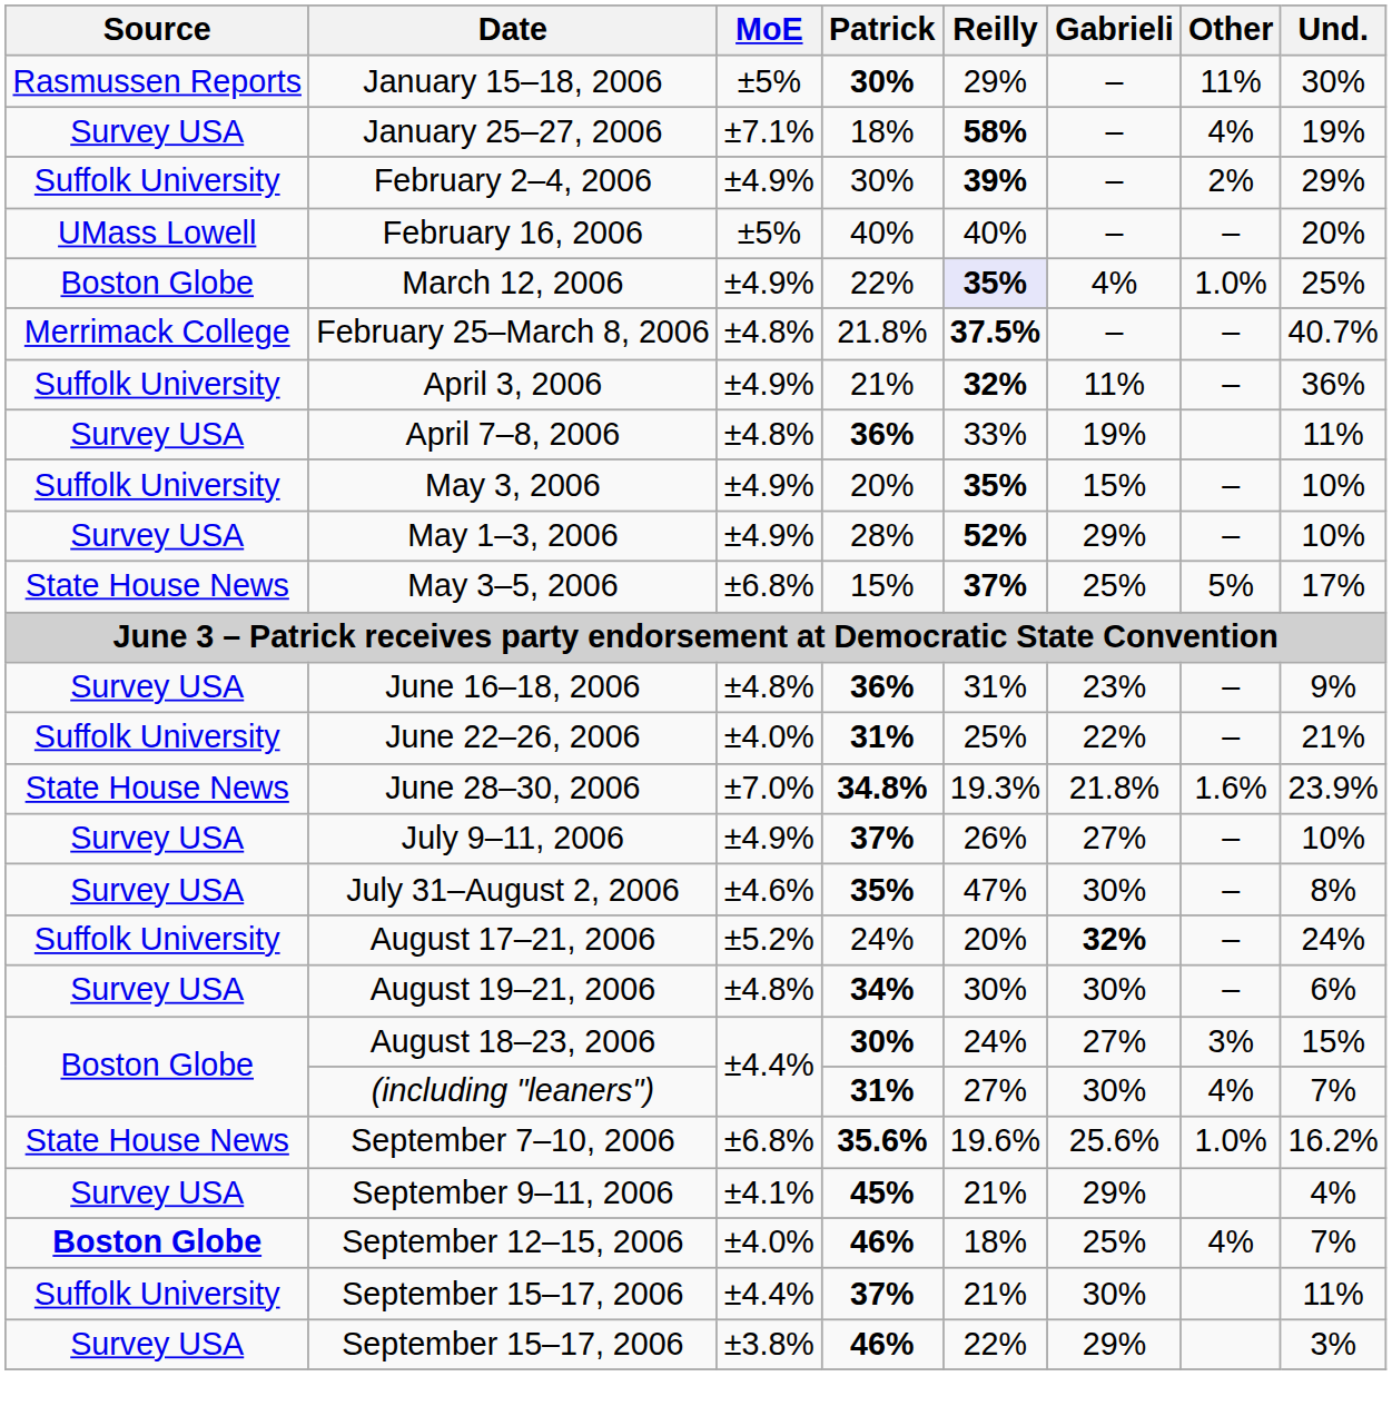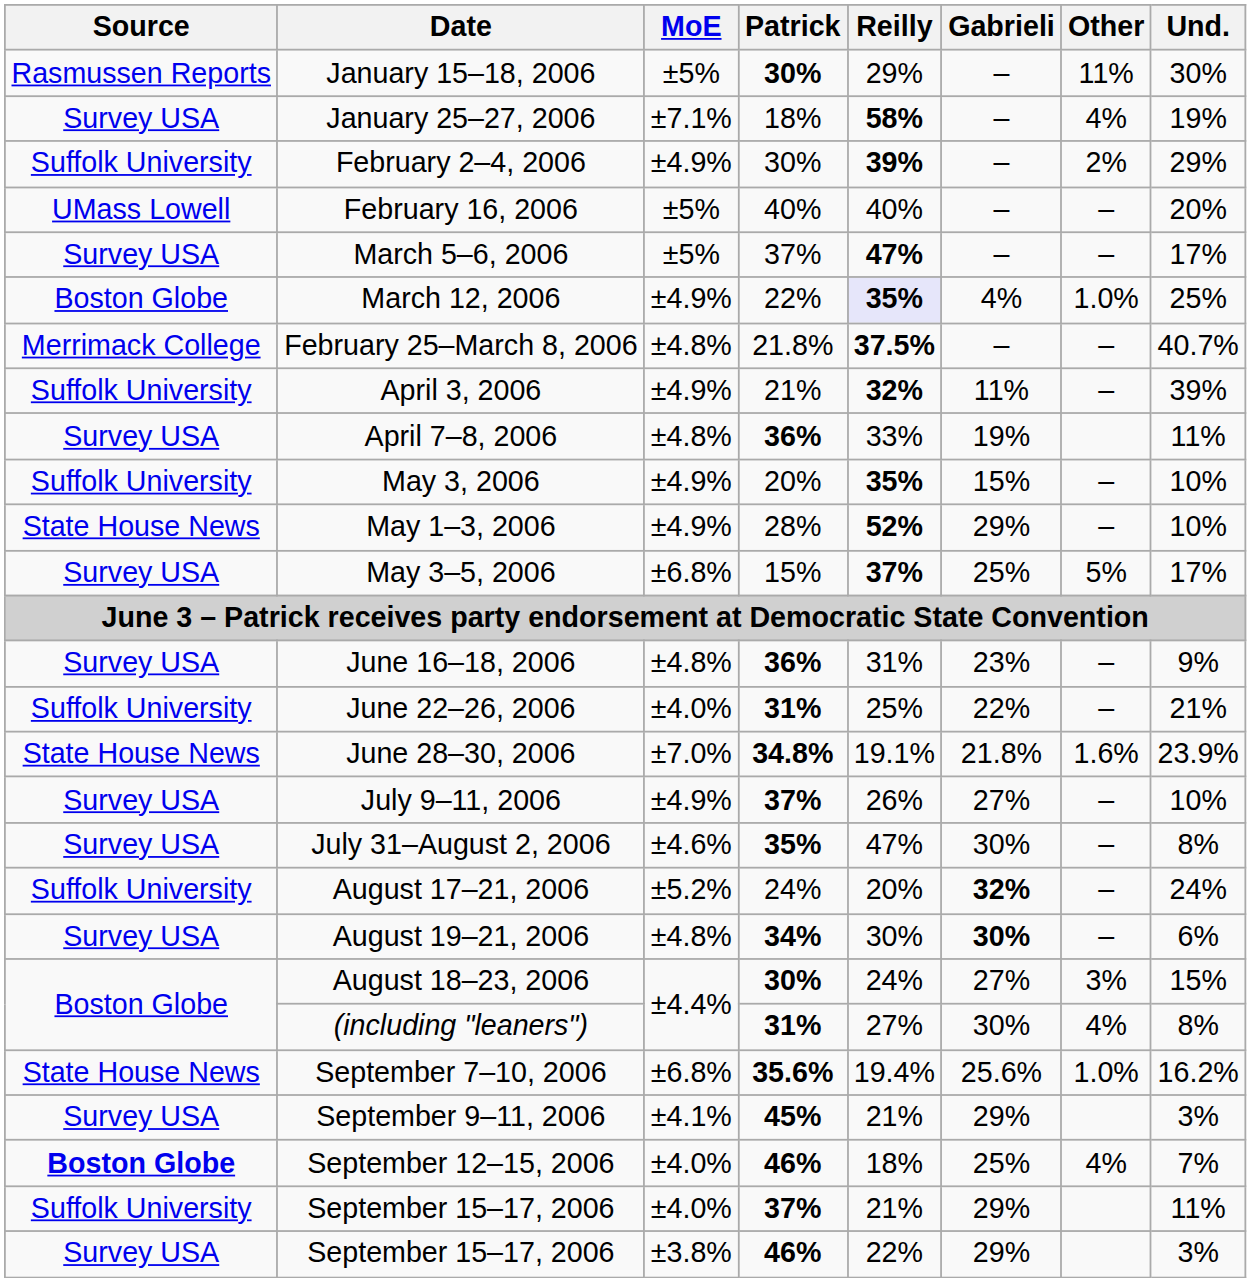+ row: Survey USA | March 5–6, 2006 | ±5% | 37% | 47% | – | – | 17%
April 3, 2006 | Und.: 36% -> 39%
May 1–3, 2006 | Source: Survey USA -> State House News
May 3–5, 2006 | Source: State House News -> Survey USA
June 28–30, 2006 | Reilly: 19.3% -> 19.1%
August 19–21, 2006 | Gabrieli: normal -> bold
(including "leaners") | Und.: 7% -> 8%
September 7–10, 2006 | Reilly: 19.6% -> 19.4%
September 9–11, 2006 | Und.: 4% -> 3%
September 15–17, 2006 / 37% | MoE: ±4.4% -> ±4.0%
September 15–17, 2006 / 37% | Gabrieli: 30% -> 29%
